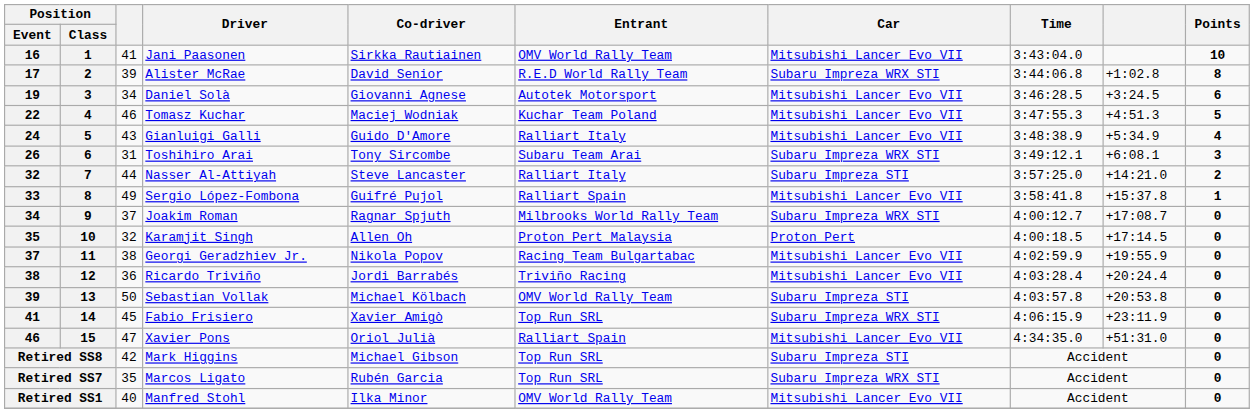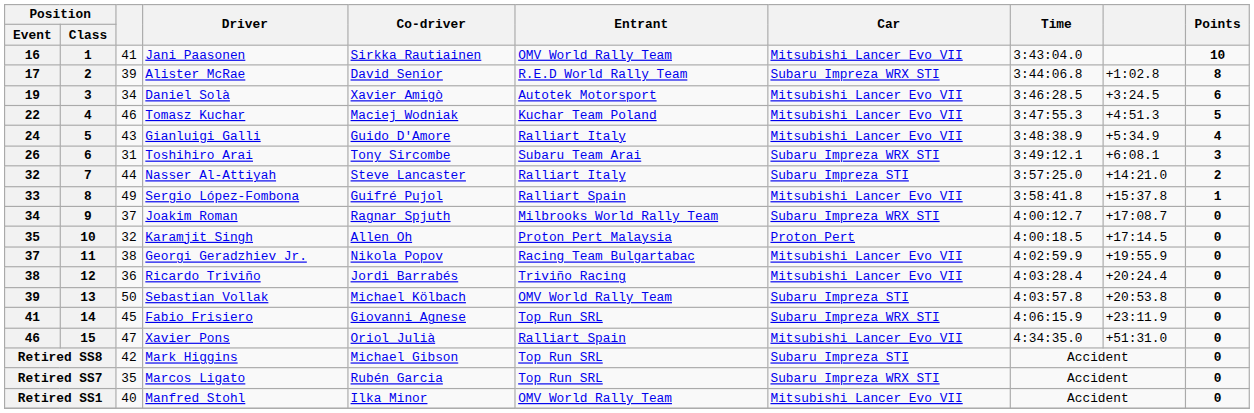Daniel Solà | Co-driver: Giovanni Agnese -> Xavier Amigò
Fabio Frisiero | Co-driver: Xavier Amigò -> Giovanni Agnese
